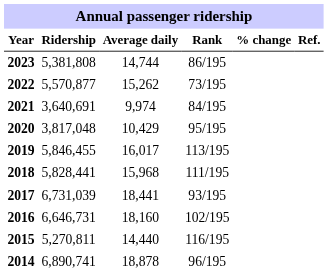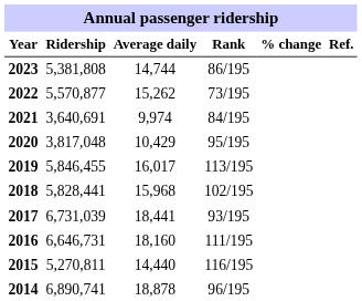2018 | Rank: 111/195 -> 102/195
2016 | Rank: 102/195 -> 111/195
